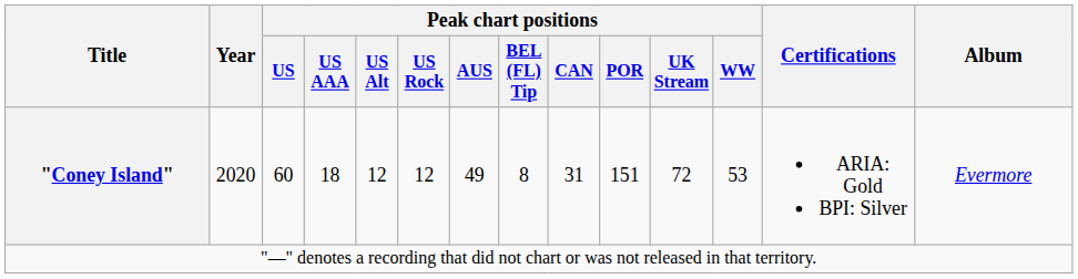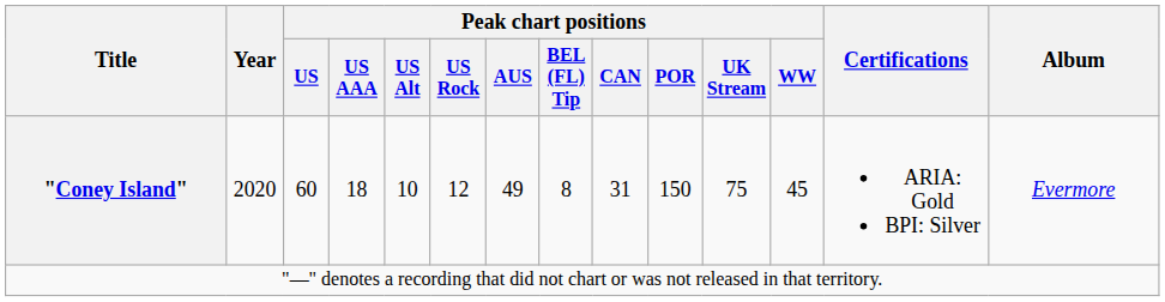"Coney Island" | Peak chart positions / US Alt: 12 -> 10
"Coney Island" | Peak chart positions / POR: 151 -> 150
"Coney Island" | Peak chart positions / UK Stream: 72 -> 75
"Coney Island" | Peak chart positions / WW: 53 -> 45
